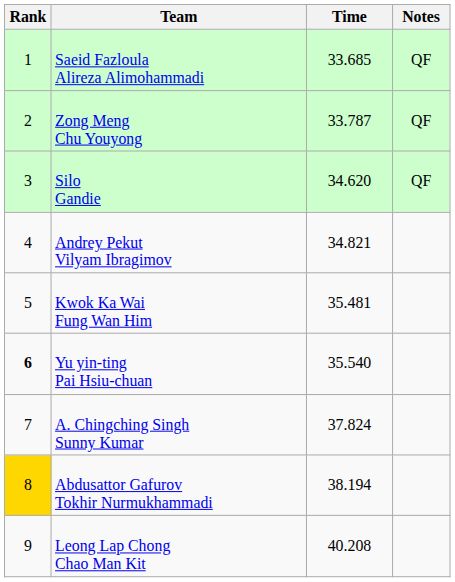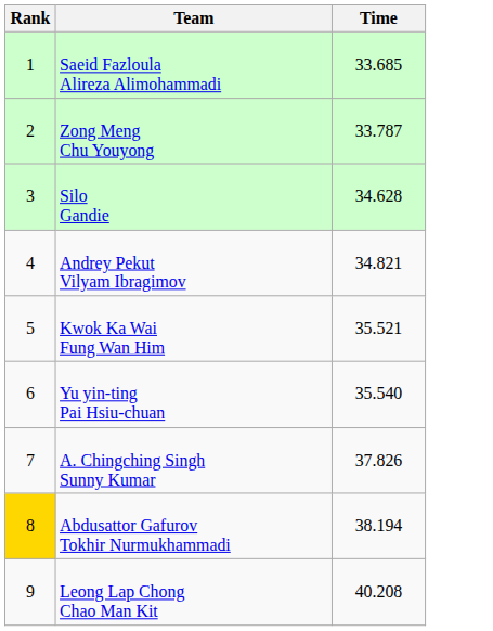- column: Notes | QF | QF | QF
Silo Gandie | Time: 34.620 -> 34.628
Kwok Ka Wai Fung Wan Him | Time: 35.481 -> 35.521
Yu yin-ting Pai Hsiu-chuan | Rank: bold -> normal
A. Chingching Singh Sunny Kumar | Time: 37.824 -> 37.826
